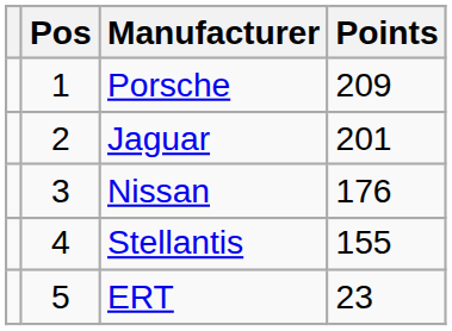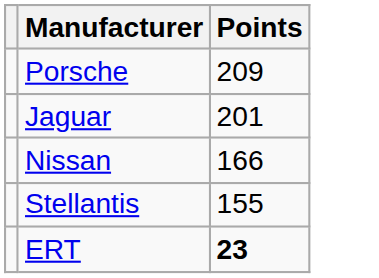- column: Pos | 1 | 2 | 3 | 4 | 5
Nissan | Points: 176 -> 166
ERT | Points: normal -> bold
